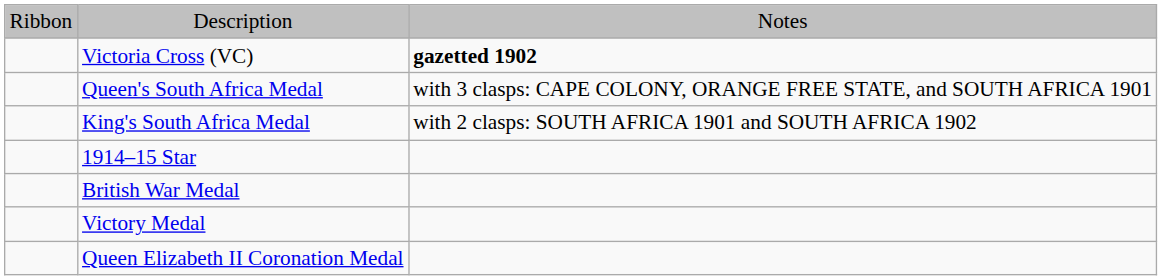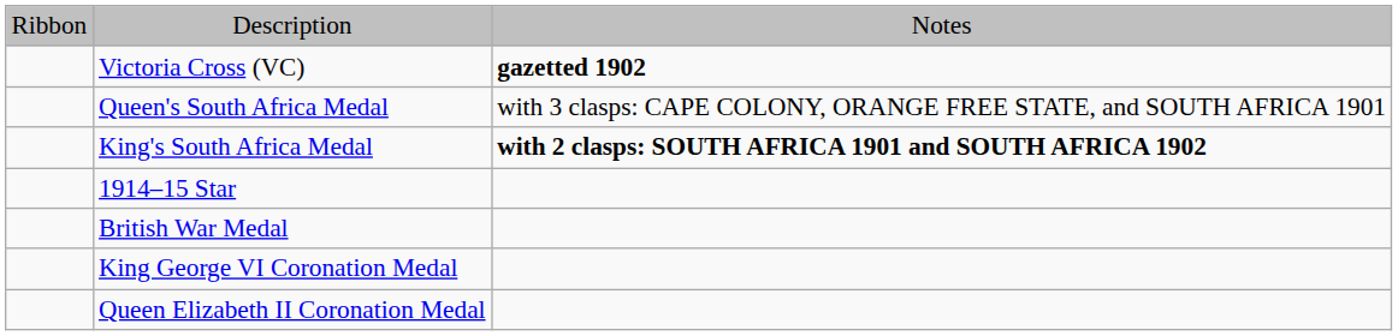King's South Africa Medal | column 3: normal -> bold
- row: Victory Medal
+ row: King George VI Coronation Medal
